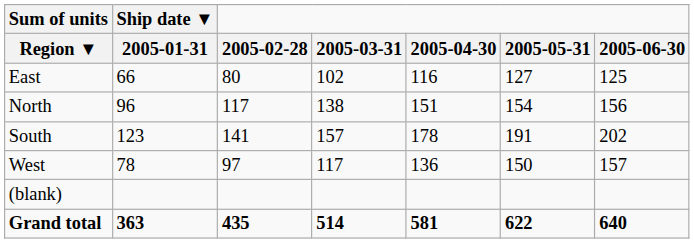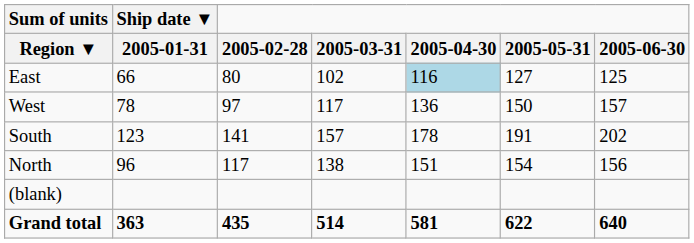East | 2005-04-30: no background -> lightblue background
rows swapped: North <-> West
